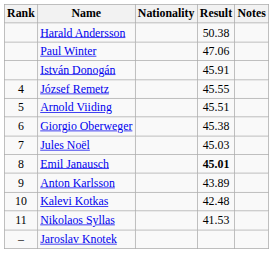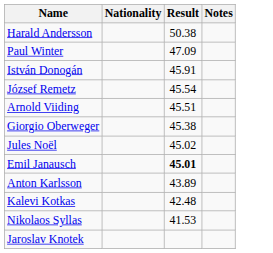- column: Rank | 4 | 5 | 6 | 7 | 8 | 9 | 10 | 11 | –
Paul Winter | Result: 47.06 -> 47.09
József Remetz | Result: 45.55 -> 45.54
Jules Noël | Result: 45.03 -> 45.02
